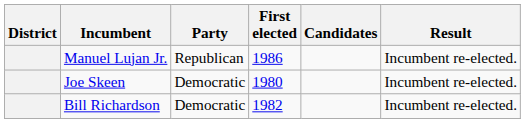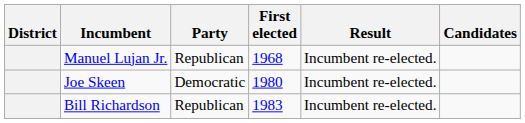columns swapped: Result <-> Candidates
Manuel Lujan Jr. | First elected: 1986 -> 1968
Bill Richardson | Party: Democratic -> Republican
Bill Richardson | First elected: 1982 -> 1983
